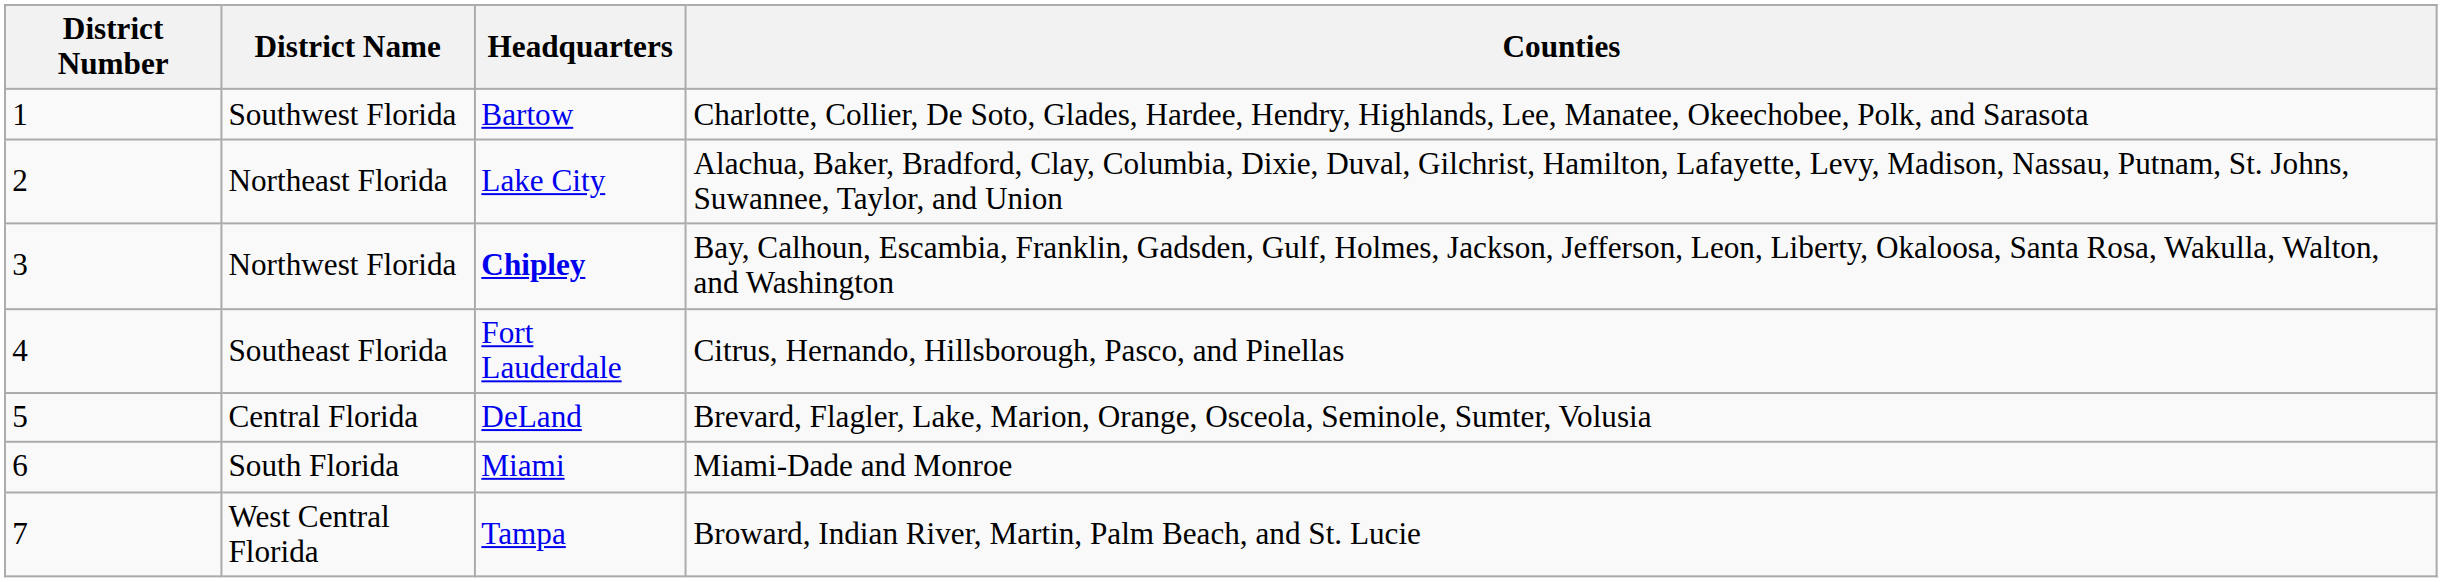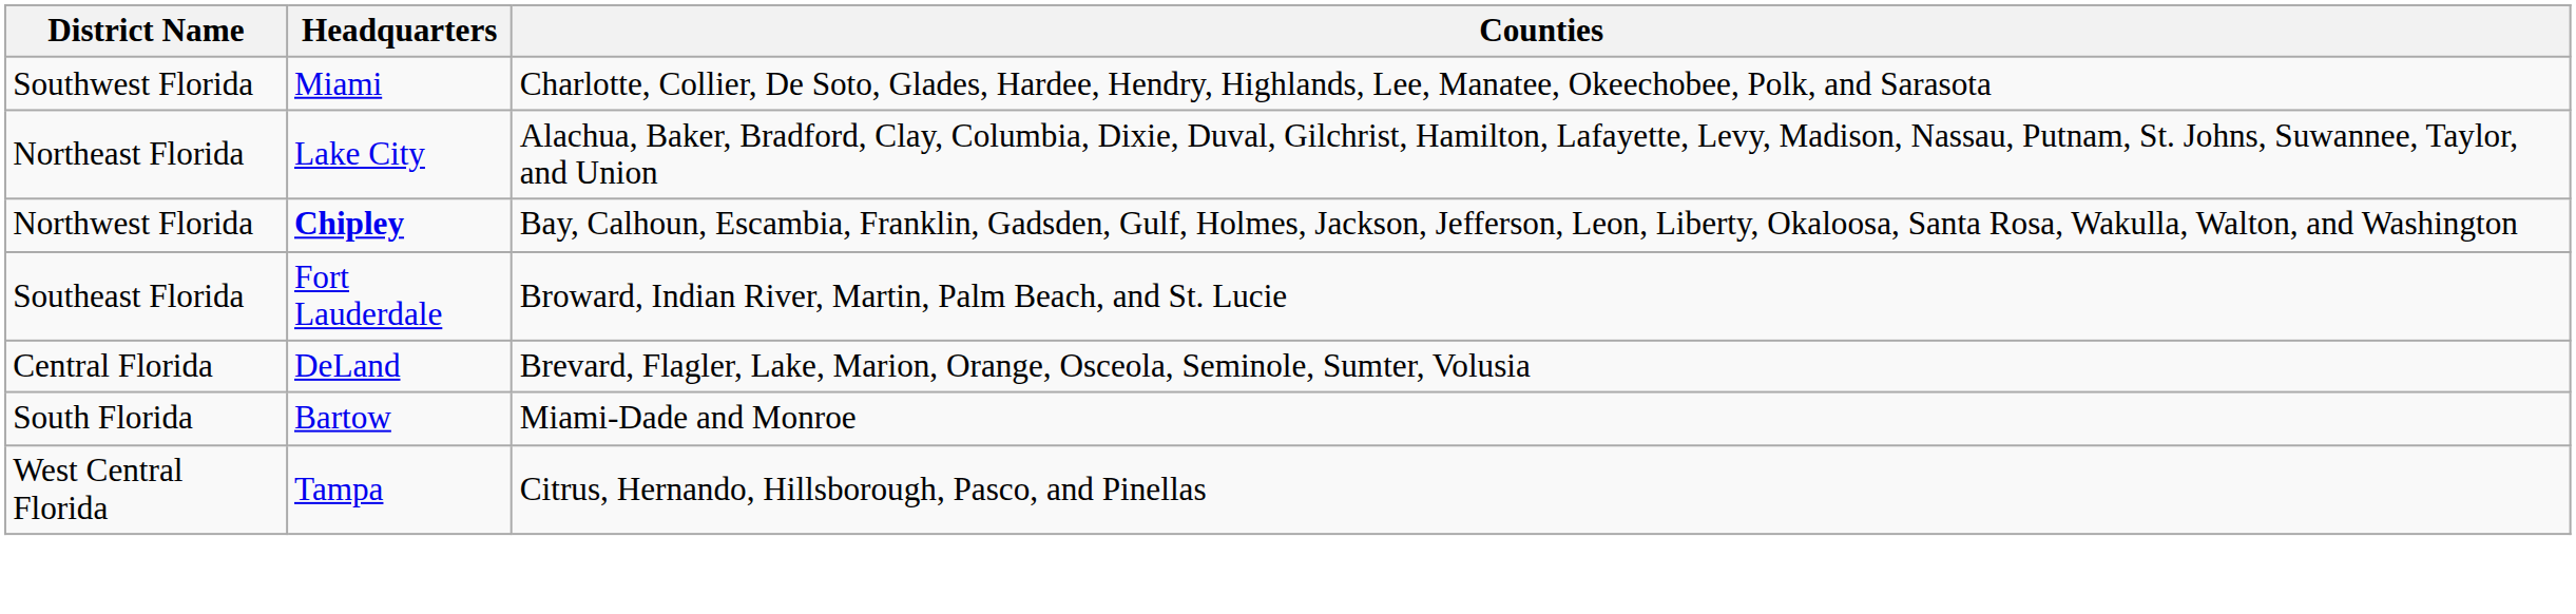- column: District Number | 1 | 2 | 3 | 4 | 5 | 6 | 7
Southwest Florida | Headquarters: Bartow -> Miami
Southeast Florida | Counties: Citrus, Hernando, Hillsborough, Pasco, and Pinellas -> Broward, Indian River, Martin, Palm Beach, and St. Lucie
South Florida | Headquarters: Miami -> Bartow
West Central Florida | Counties: Broward, Indian River, Martin, Palm Beach, and St. Lucie -> Citrus, Hernando, Hillsborough, Pasco, and Pinellas
